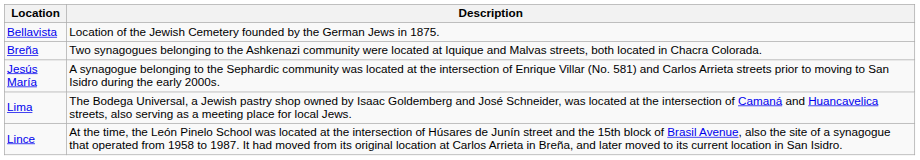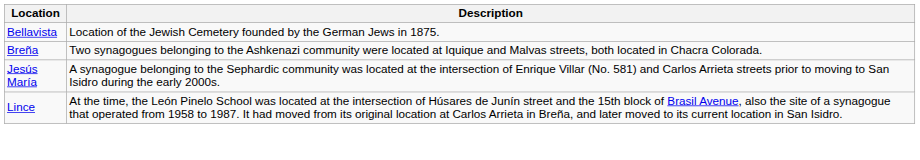- row: Lima | The Bodega Universal, a Jewish pastry shop owned by Isaac Goldemberg and José Schneider, was located at the intersection of Camaná and Huancavelica streets, also serving as a meeting place for local Jews.
